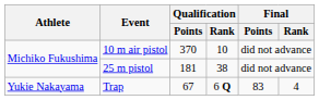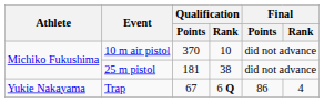Trap | Final / Points: 83 -> 86
